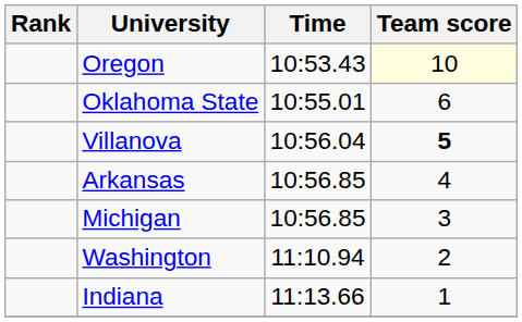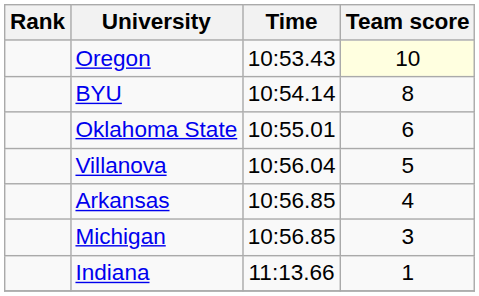+ row: BYU | 10:54.14 | 8
Villanova | Team score: bold -> normal
- row: Washington | 11:10.94 | 2
